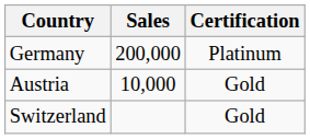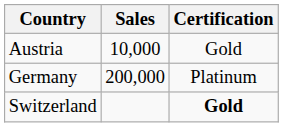rows swapped: Austria <-> Germany
Switzerland | Certification: normal -> bold
